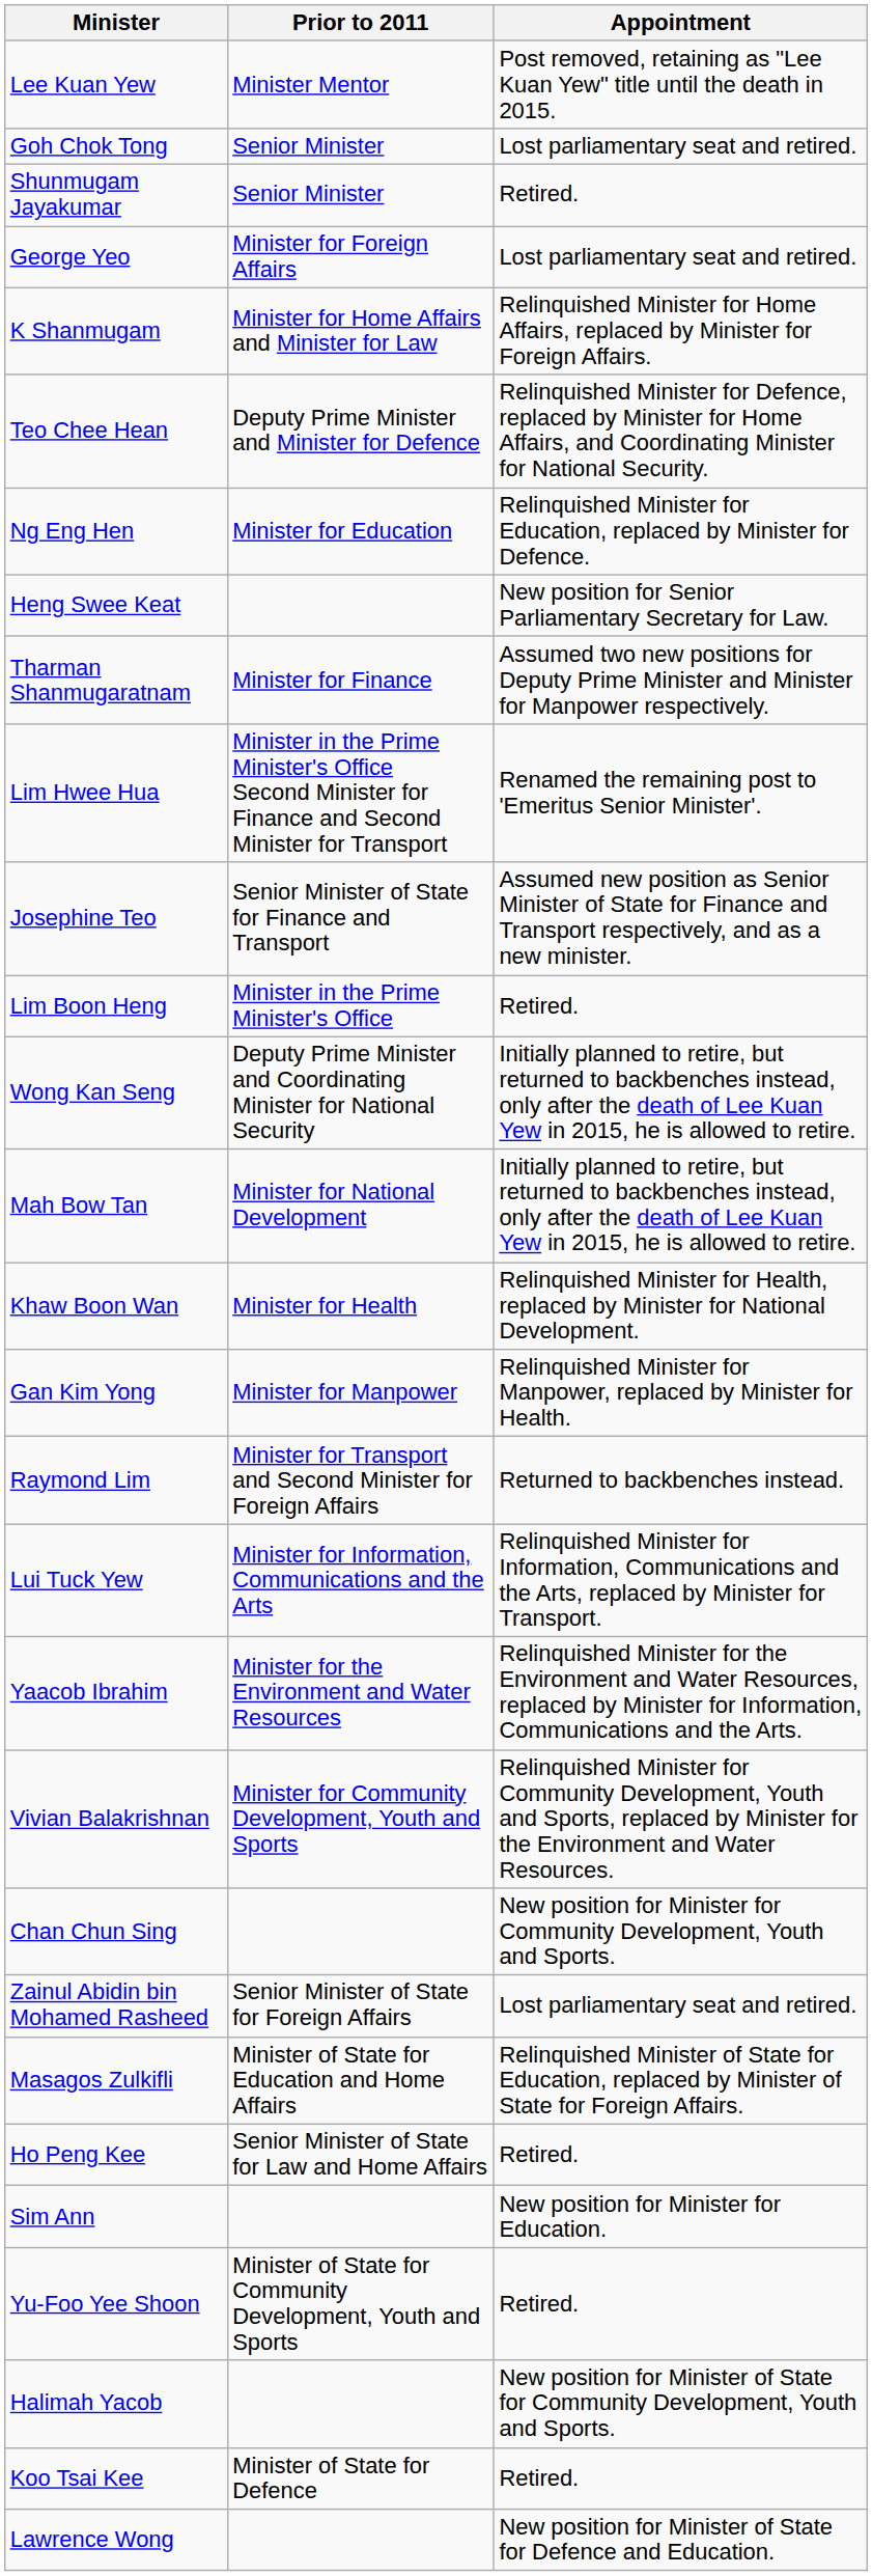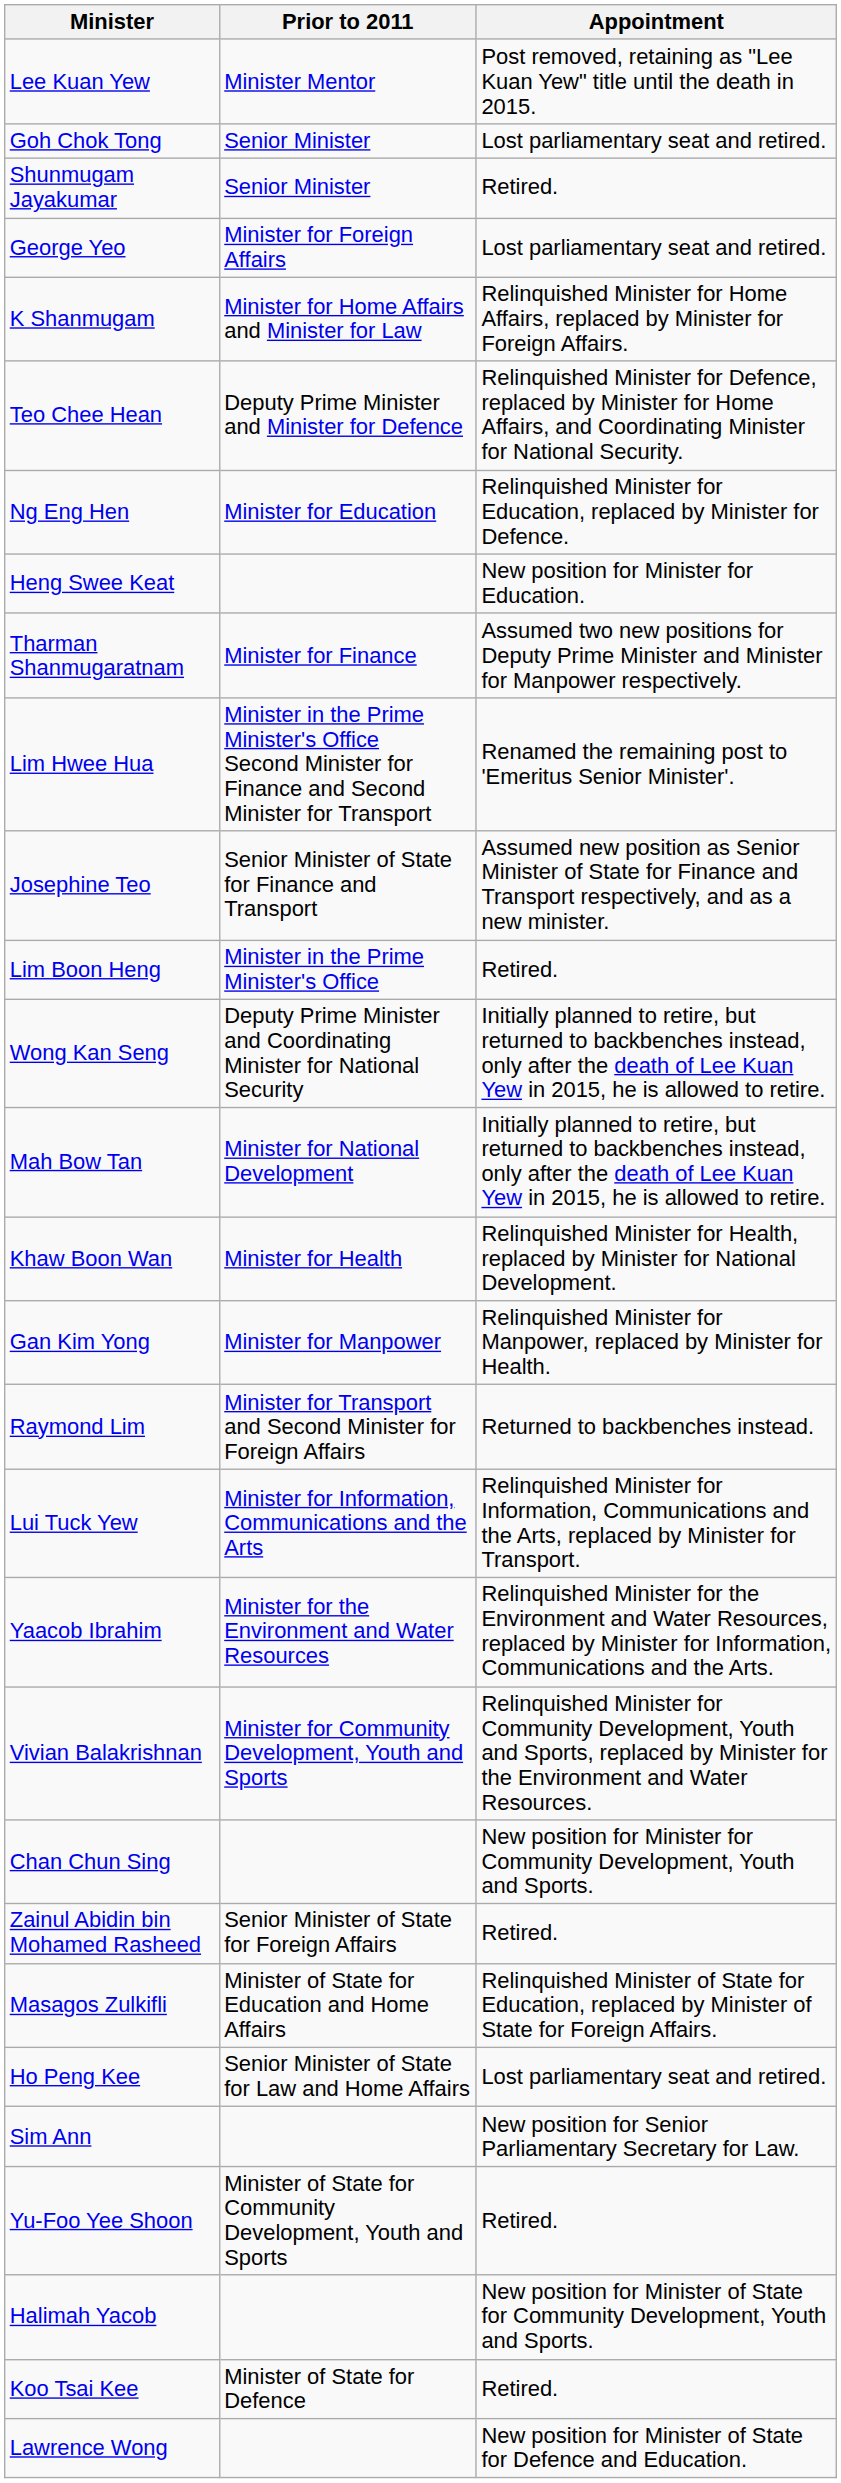Heng Swee Keat | Appointment: New position for Senior Parliamentary Secretary for Law. -> New position for Minister for Education.
Zainul Abidin bin Mohamed Rasheed | Appointment: Lost parliamentary seat and retired. -> Retired.
Ho Peng Kee | Appointment: Retired. -> Lost parliamentary seat and retired.
Sim Ann | Appointment: New position for Minister for Education. -> New position for Senior Parliamentary Secretary for Law.
